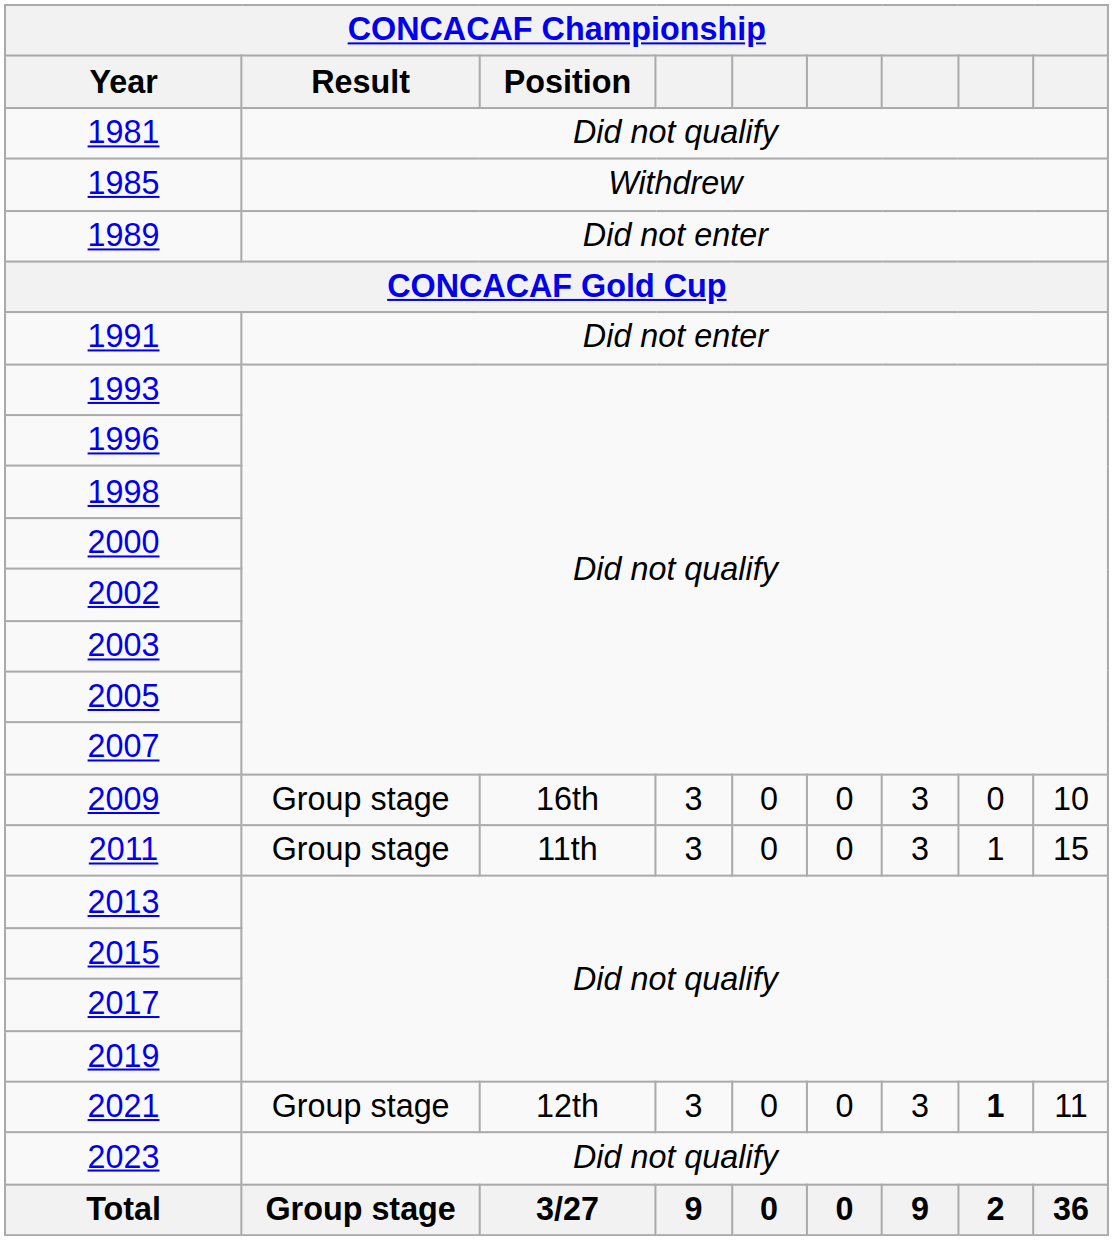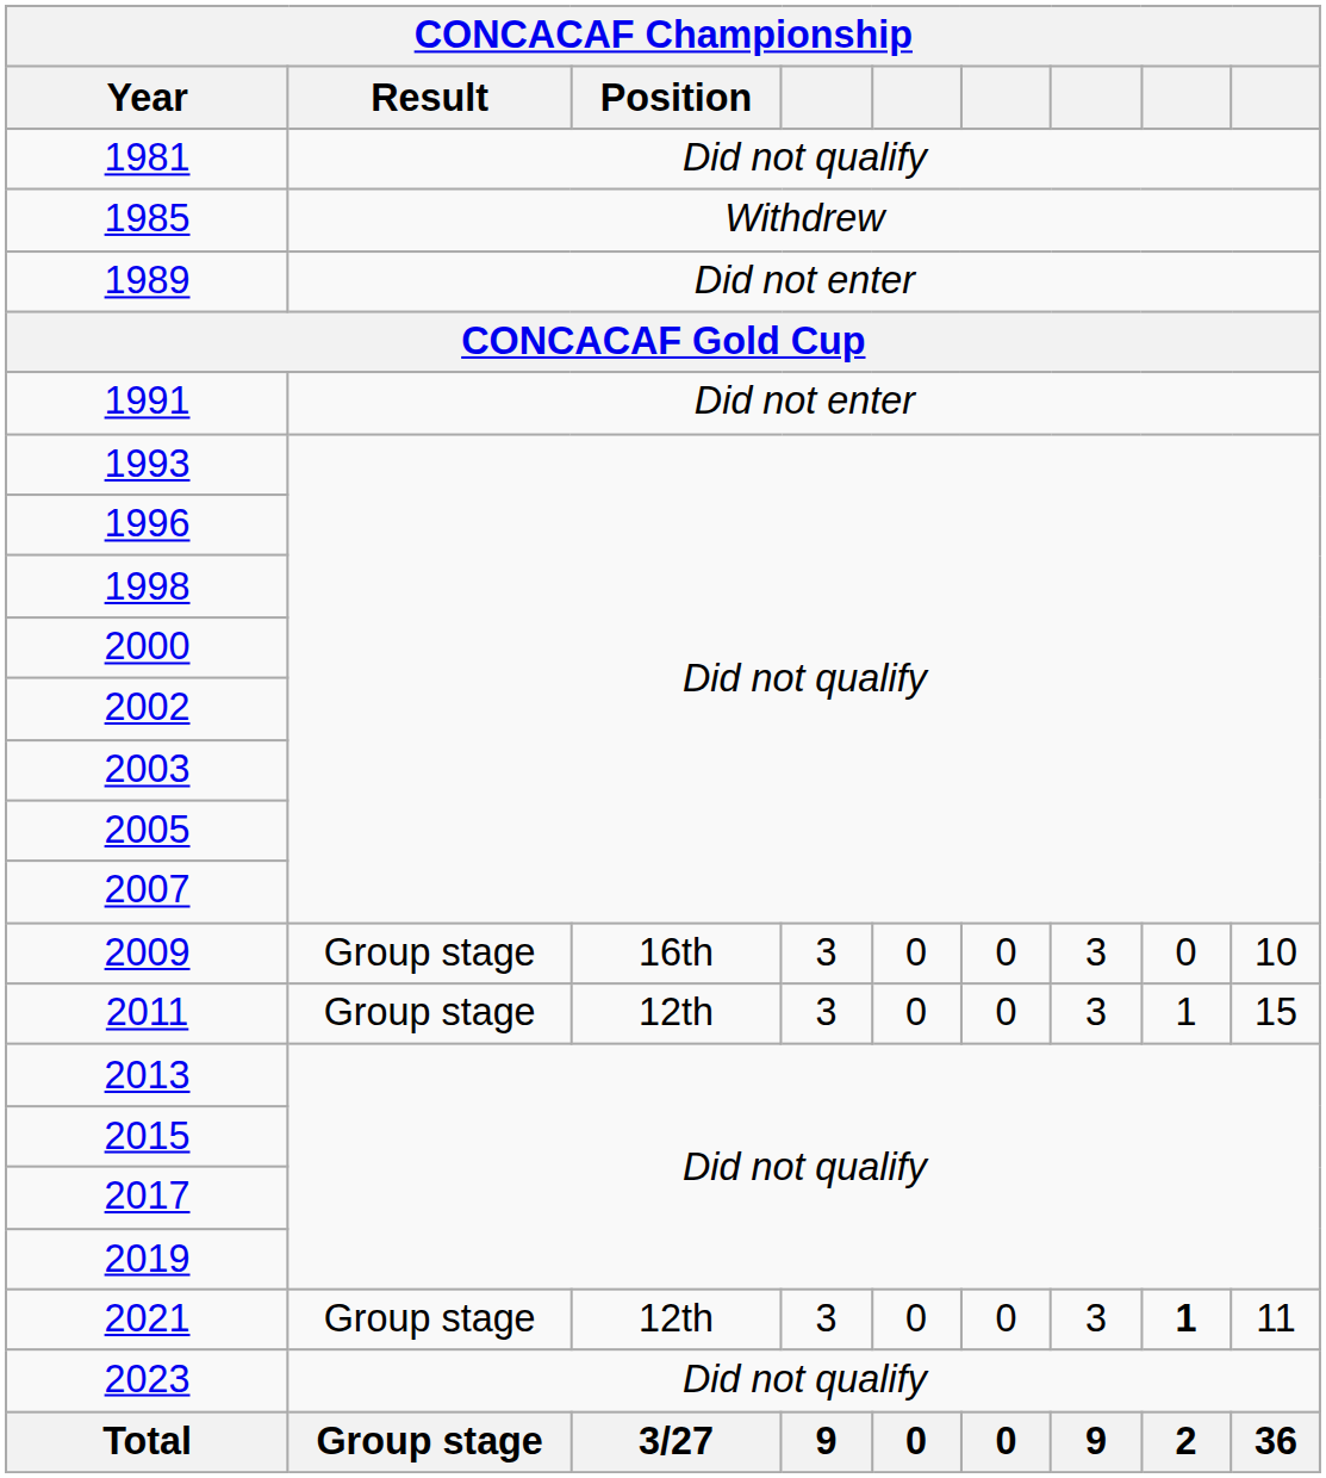2011 | Position: 11th -> 12th
